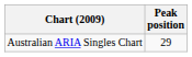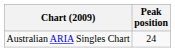Australian ARIA Singles Chart | Peak position: 29 -> 24
